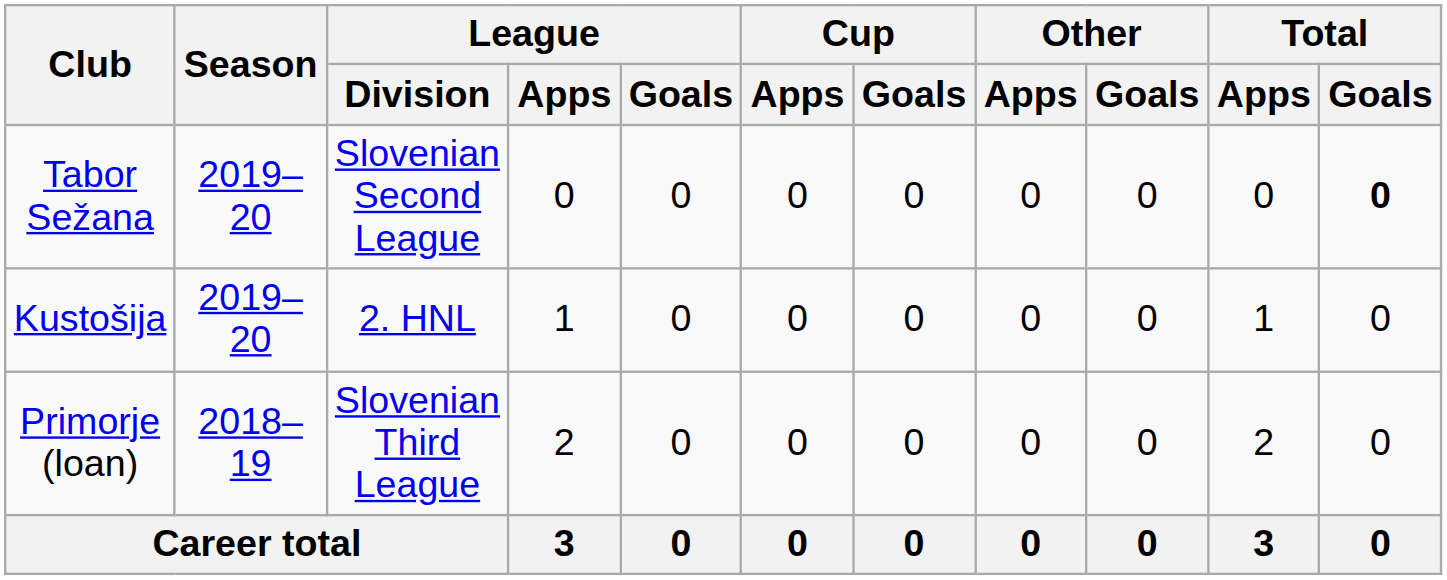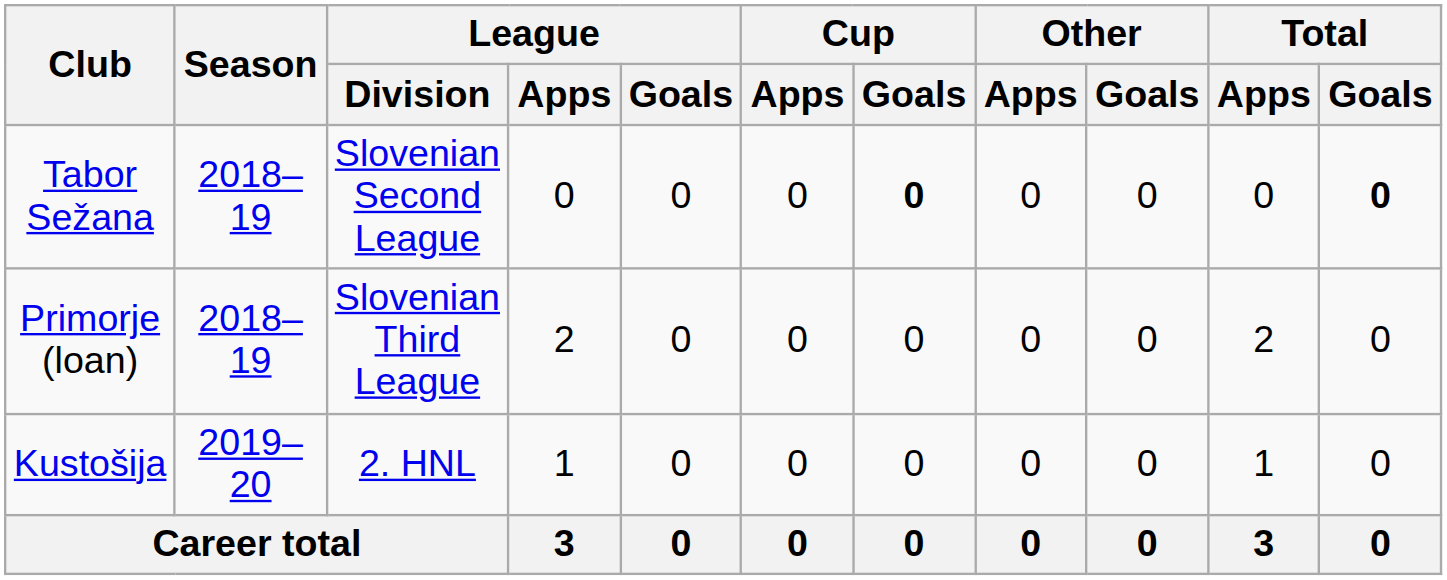Tabor Sežana | Season: 2019–20 -> 2018–19
Tabor Sežana | Cup / Goals: normal -> bold
rows swapped: Primorje (loan) <-> Kustošija
